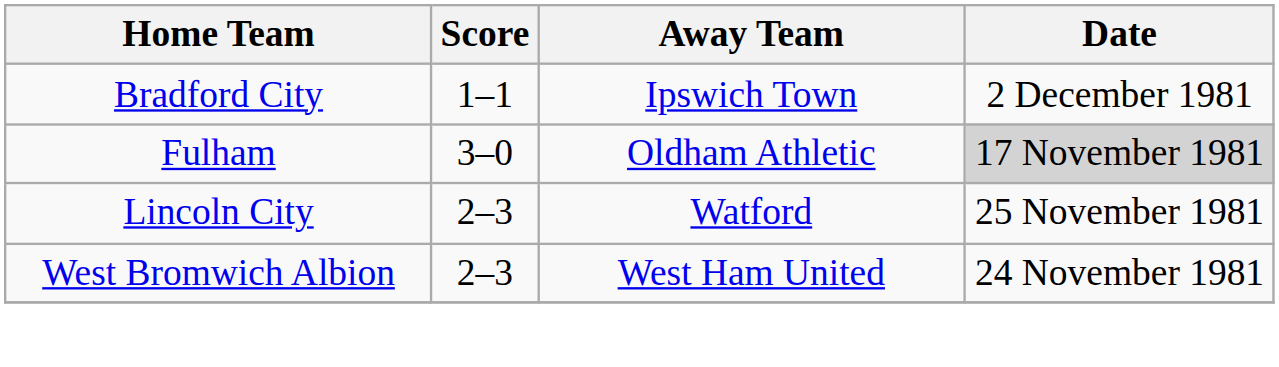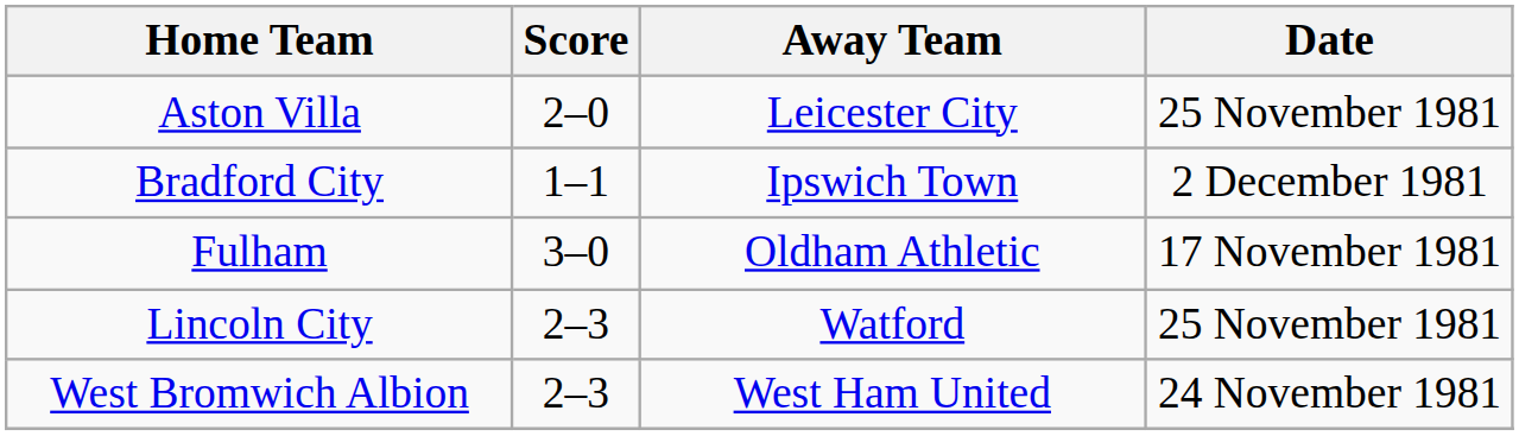+ row: Aston Villa | 2–0 | Leicester City | 25 November 1981
Fulham | Date: lightgrey background -> no background
